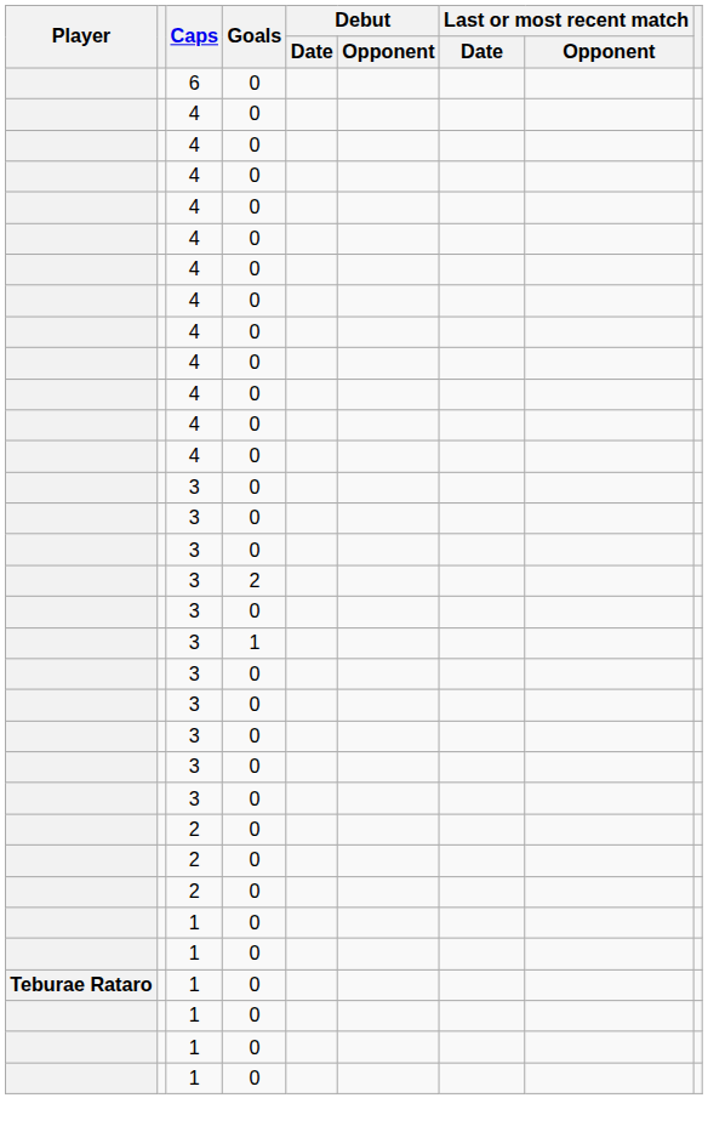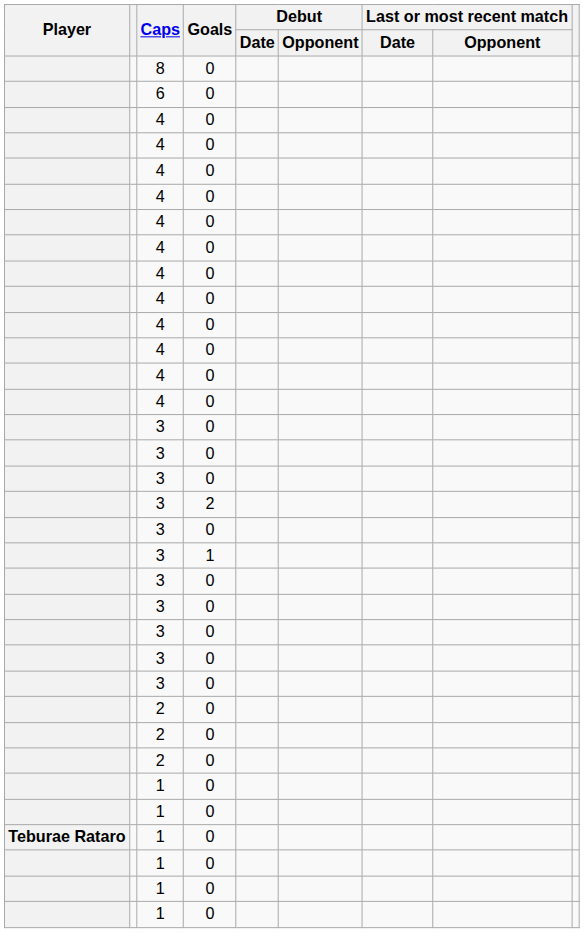+ row: 8 | 0
